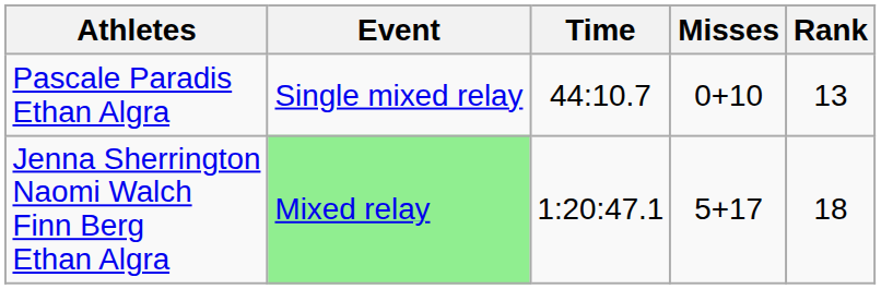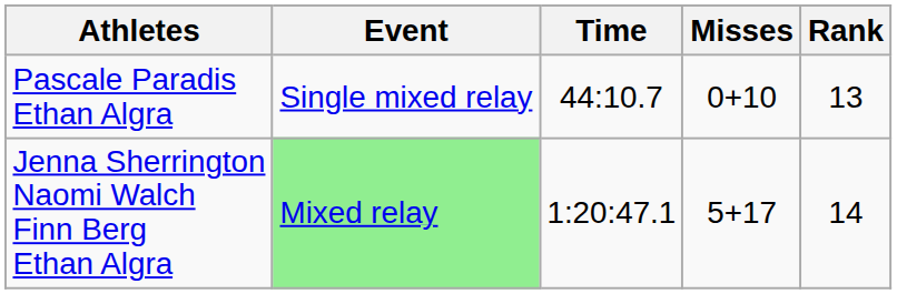Jenna Sherrington Naomi Walch Finn Berg Ethan Algra | Rank: 18 -> 14
